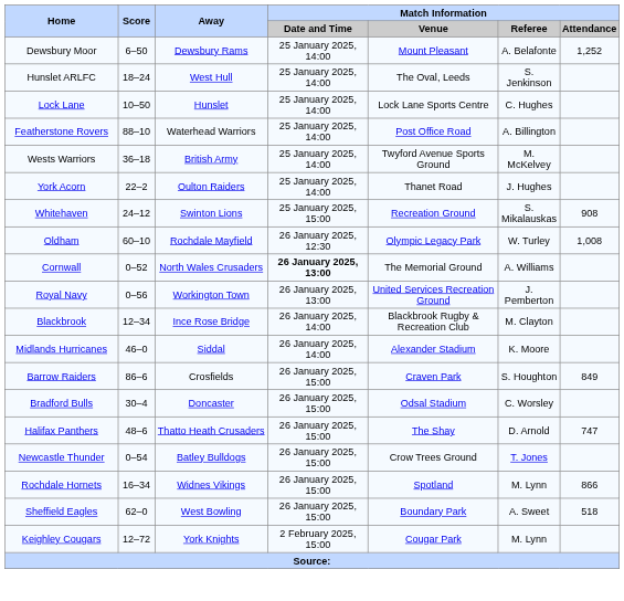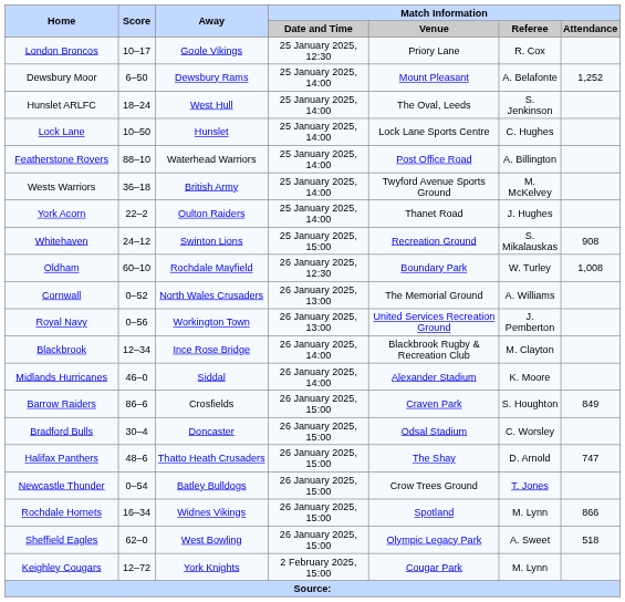+ row: London Broncos | 10–17 | Goole Vikings | 25 January 2025, 12:30 | Priory Lane | R. Cox
Oldham | Match Information / Venue: Olympic Legacy Park -> Boundary Park
Cornwall | Match Information / Date and Time: bold -> normal
Sheffield Eagles | Match Information / Venue: Boundary Park -> Olympic Legacy Park
